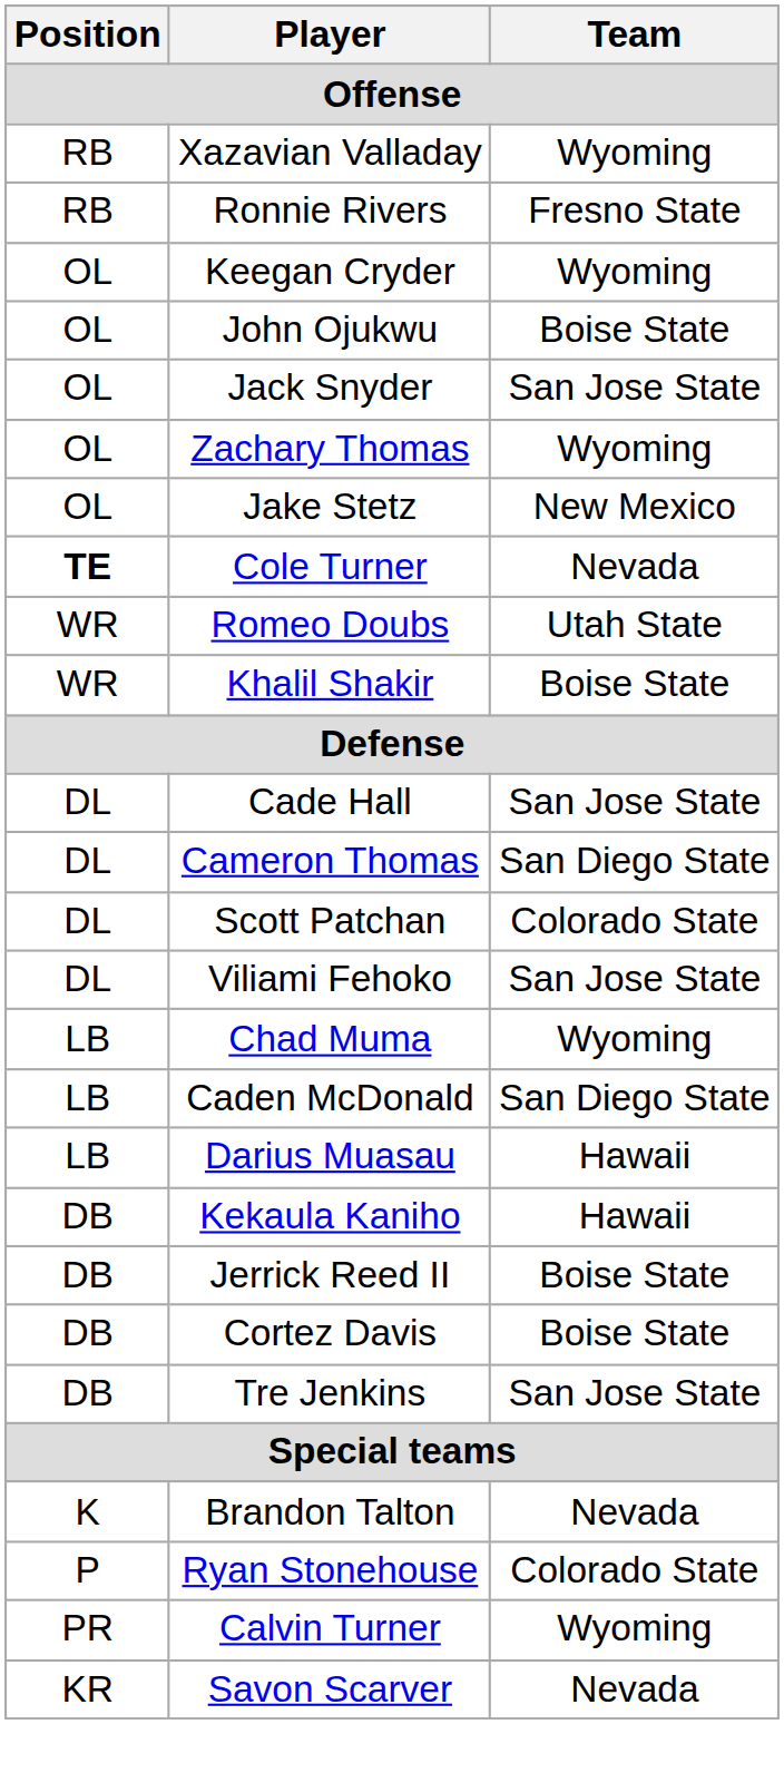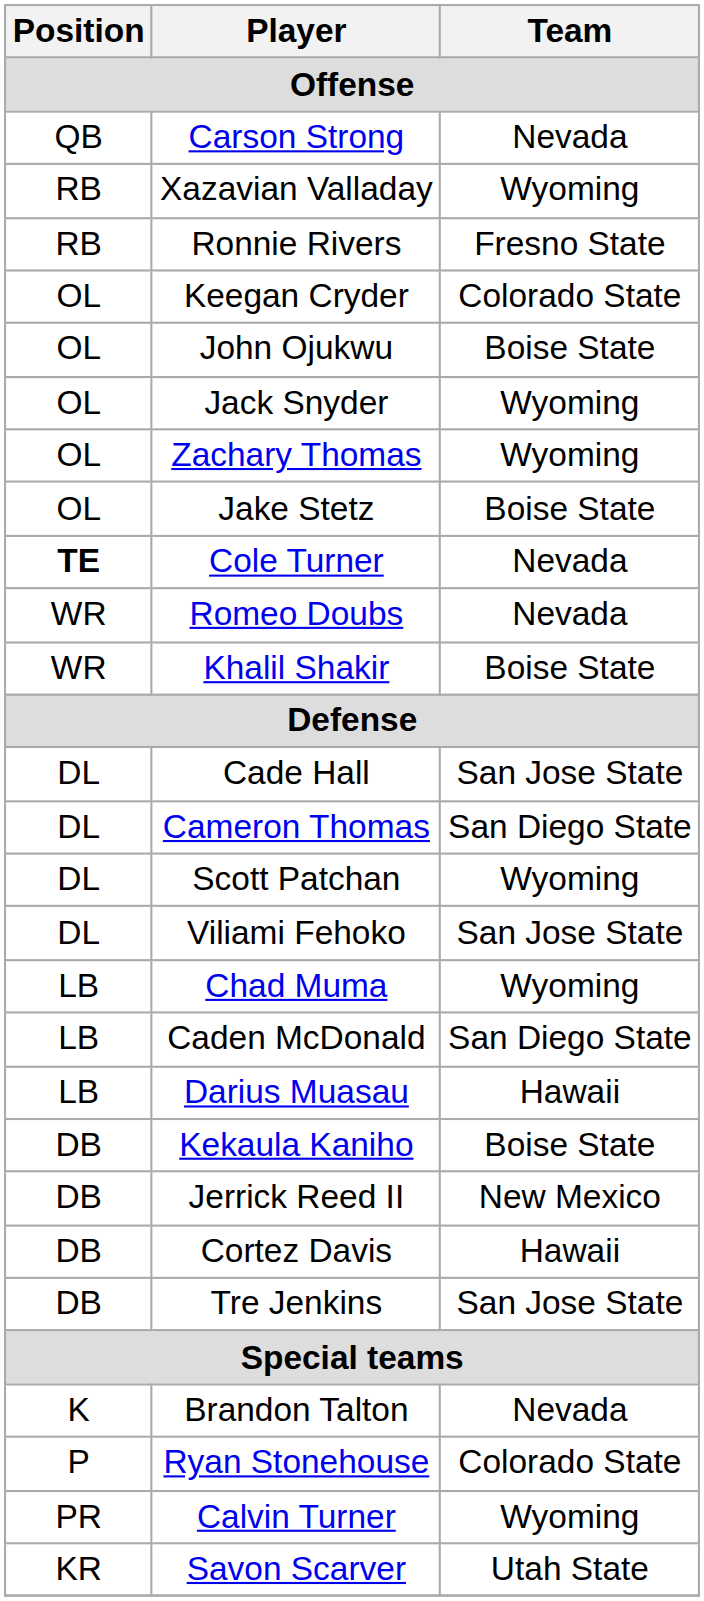+ row: QB | Carson Strong | Nevada
Keegan Cryder | Team: Wyoming -> Colorado State
Jack Snyder | Team: San Jose State -> Wyoming
Jake Stetz | Team: New Mexico -> Boise State
Romeo Doubs | Team: Utah State -> Nevada
Scott Patchan | Team: Colorado State -> Wyoming
Kekaula Kaniho | Team: Hawaii -> Boise State
Jerrick Reed II | Team: Boise State -> New Mexico
Cortez Davis | Team: Boise State -> Hawaii
Savon Scarver | Team: Nevada -> Utah State
